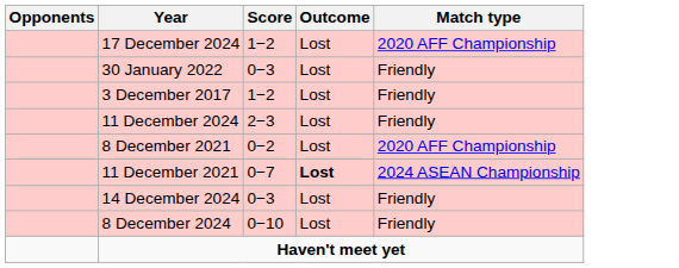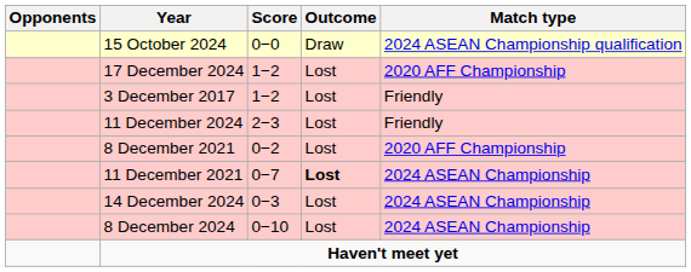+ row: 15 October 2024 | 0−0 | Draw | 2024 ASEAN Championship qualification
- row: 30 January 2022 | 0−3 | Lost | Friendly
14 December 2024 | Match type: Friendly -> 2024 ASEAN Championship
8 December 2024 | Match type: Friendly -> 2024 ASEAN Championship
